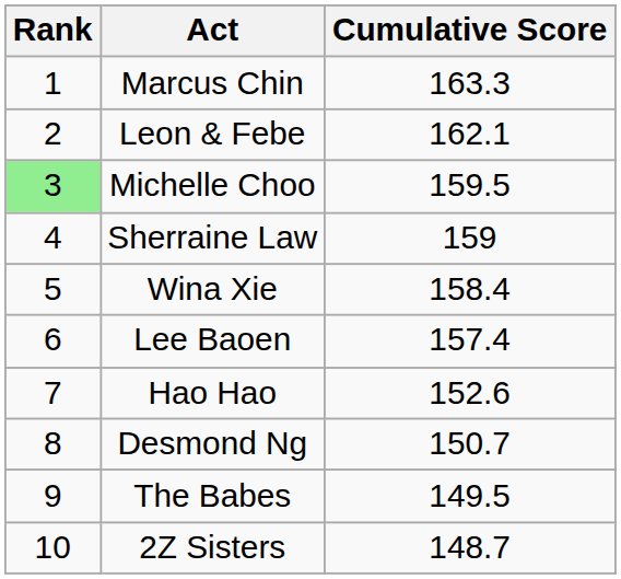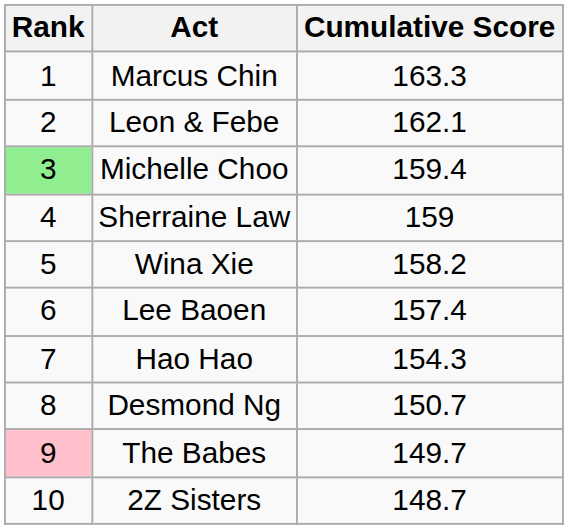Michelle Choo | Cumulative Score: 159.5 -> 159.4
Wina Xie | Cumulative Score: 158.4 -> 158.2
Hao Hao | Cumulative Score: 152.6 -> 154.3
The Babes | Rank: no background -> pink background
The Babes | Cumulative Score: 149.5 -> 149.7
